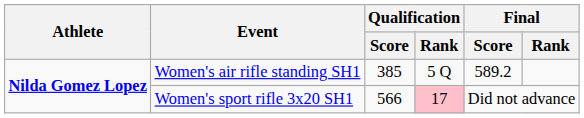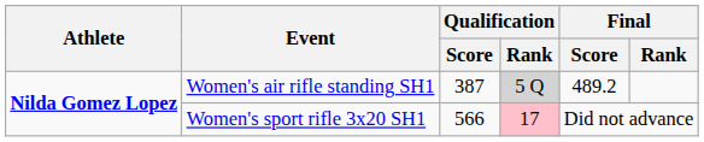Women's air rifle standing SH1 | Qualification / Score: 385 -> 387
Women's air rifle standing SH1 | Qualification / Rank: no background -> lightgrey background
Women's air rifle standing SH1 | Final / Score: 589.2 -> 489.2
